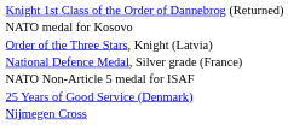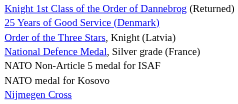rows swapped: 25 Years of Good Service (Denmark) <-> NATO medal for Kosovo
